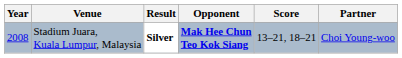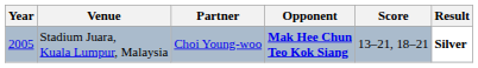columns swapped: Partner <-> Result
Stadium Juara, Kuala Lumpur, Malaysia | Year: 2008 -> 2005
